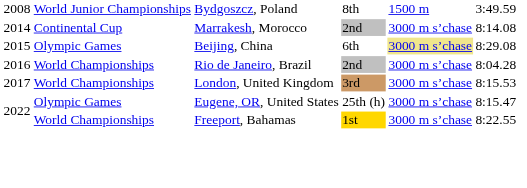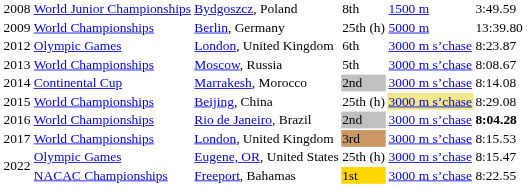+ row: 2009 | World Championships | Berlin, Germany | 25th (h) | 5000 m | 13:39.80
+ row: 2012 | Olympic Games | London, United Kingdom | 6th | 3000 m s’chase | 8:23.87
+ row: 2013 | World Championships | Moscow, Russia | 5th | 3000 m s’chase | 8:08.67
2015 | column 2: Olympic Games -> World Championships
2015 | column 4: 6th -> 25th (h)
2016 | column 6: normal -> bold
2022 / Freeport, Bahamas | column 2: World Championships -> NACAC Championships
